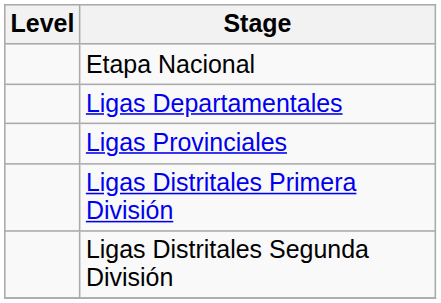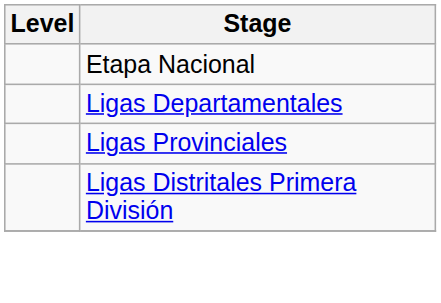- row: Ligas Distritales Segunda División
